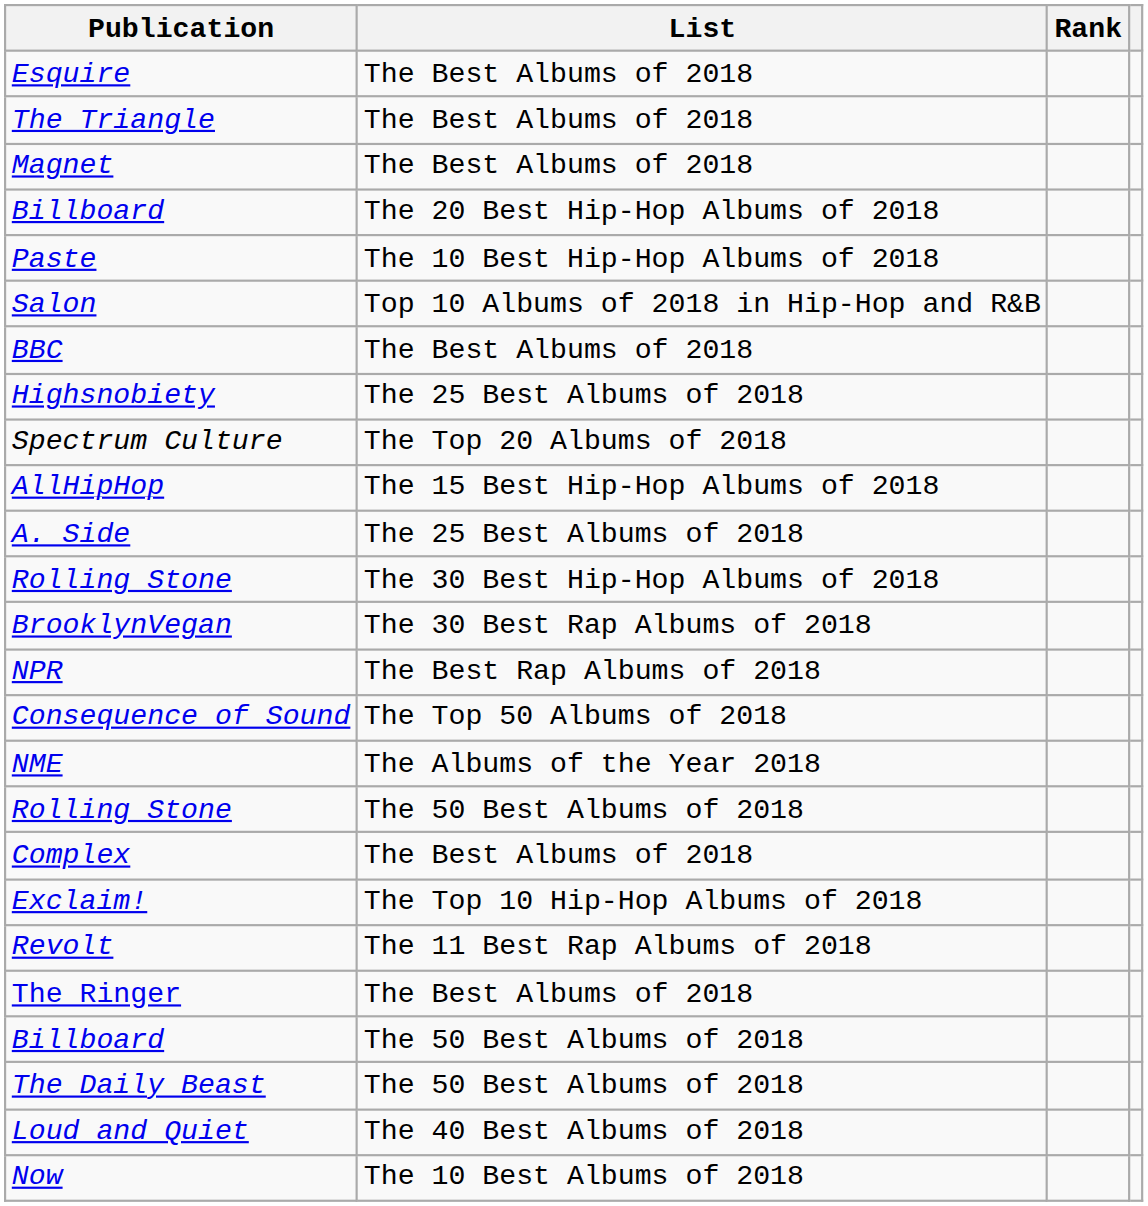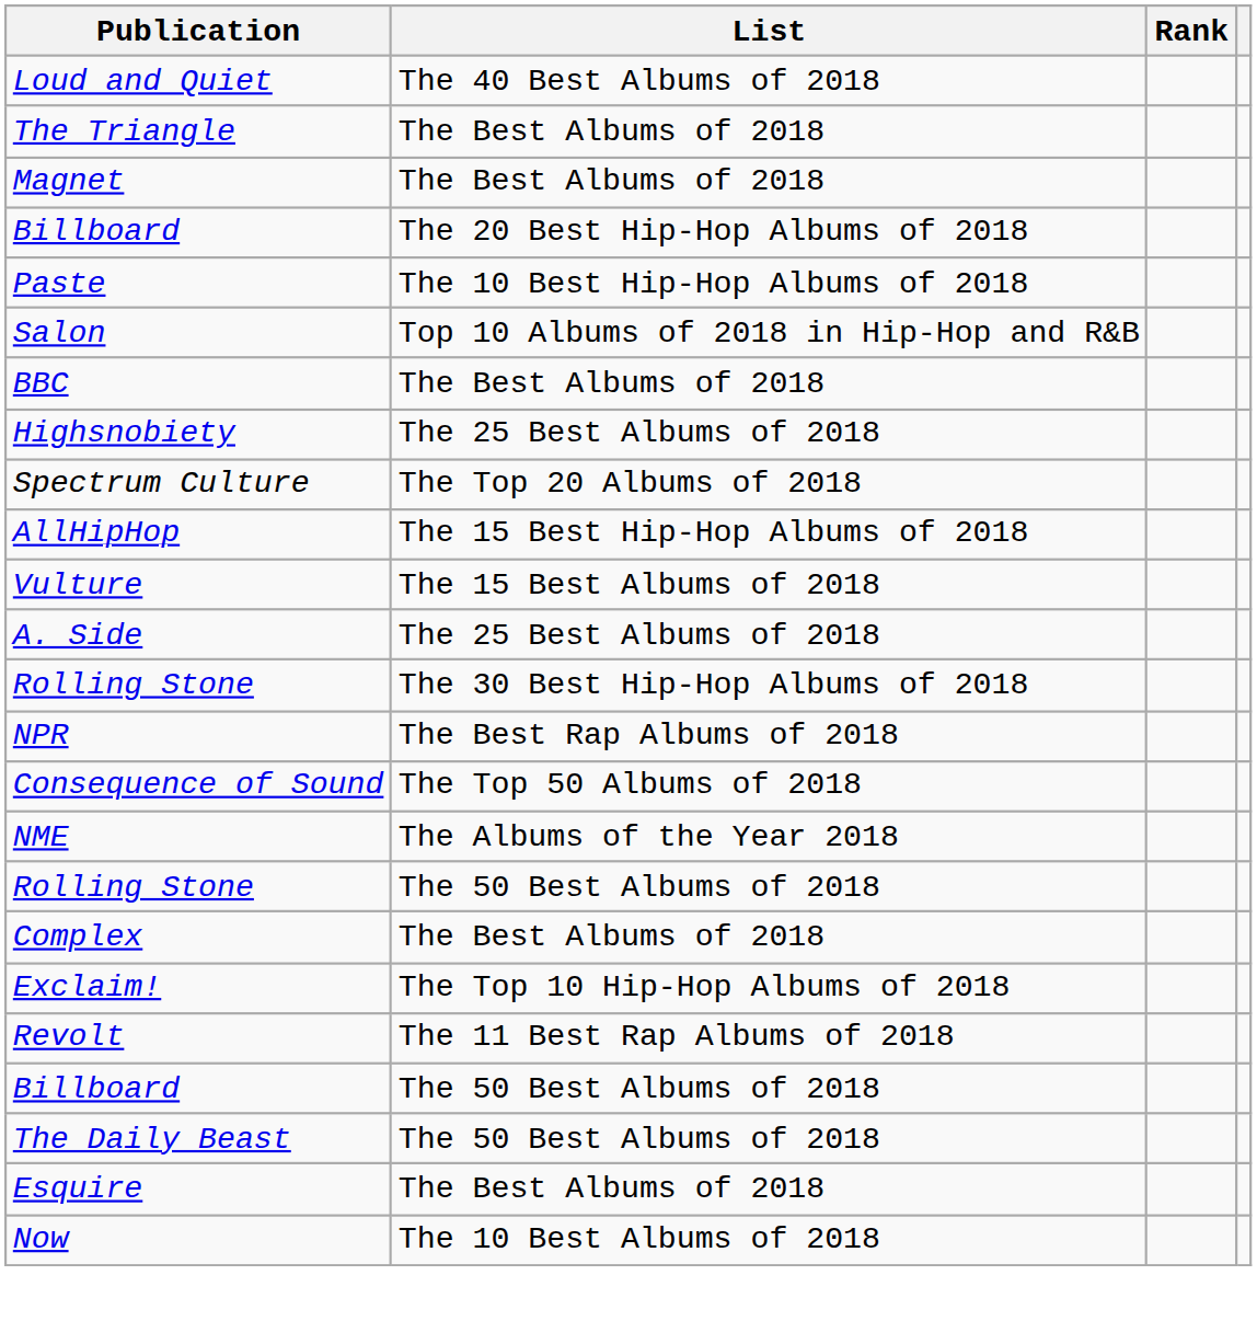rows swapped: Esquire <-> Loud and Quiet
+ row: Vulture | The 15 Best Albums of 2018
- row: BrooklynVegan | The 30 Best Rap Albums of 2018
- row: The Ringer | The Best Albums of 2018
